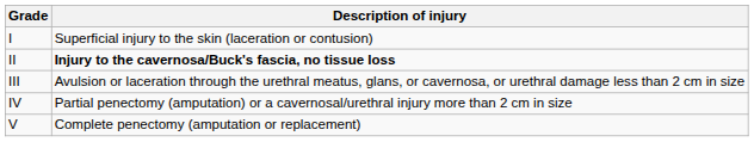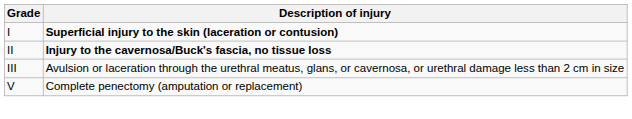I | Description of injury: normal -> bold
- row: IV | Partial penectomy (amputation) or a cavernosal/urethral injury more than 2 cm in size
